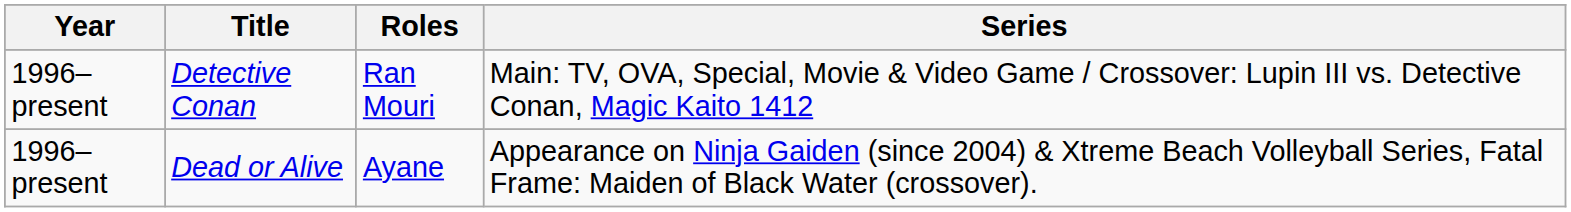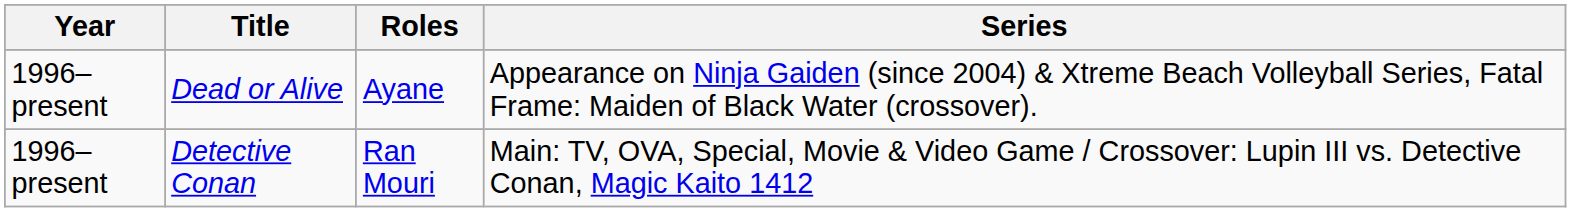rows swapped: Detective Conan <-> Dead or Alive
